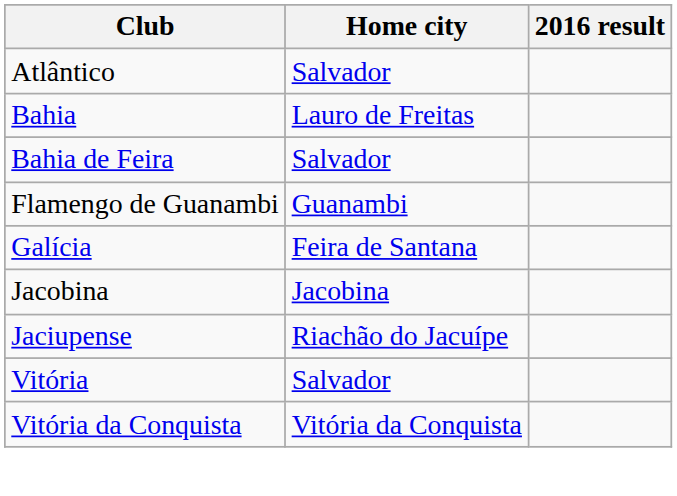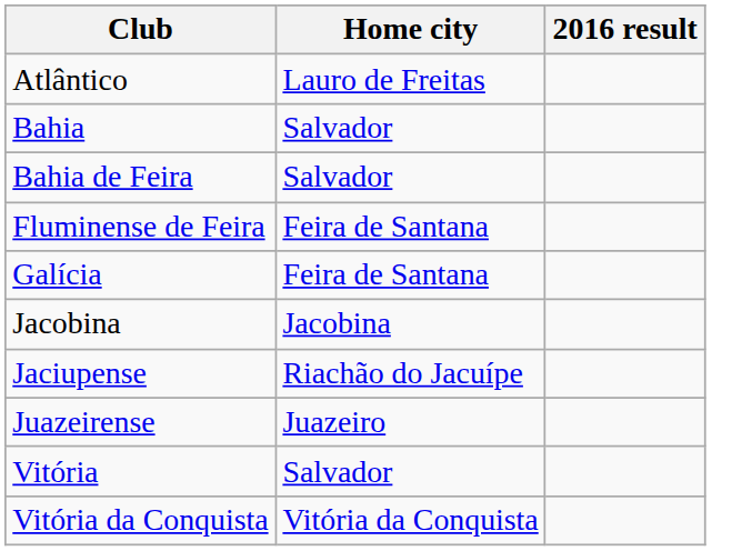Atlântico | Home city: Salvador -> Lauro de Freitas
Bahia | Home city: Lauro de Freitas -> Salvador
- row: Flamengo de Guanambi | Guanambi
+ row: Fluminense de Feira | Feira de Santana
+ row: Juazeirense | Juazeiro
